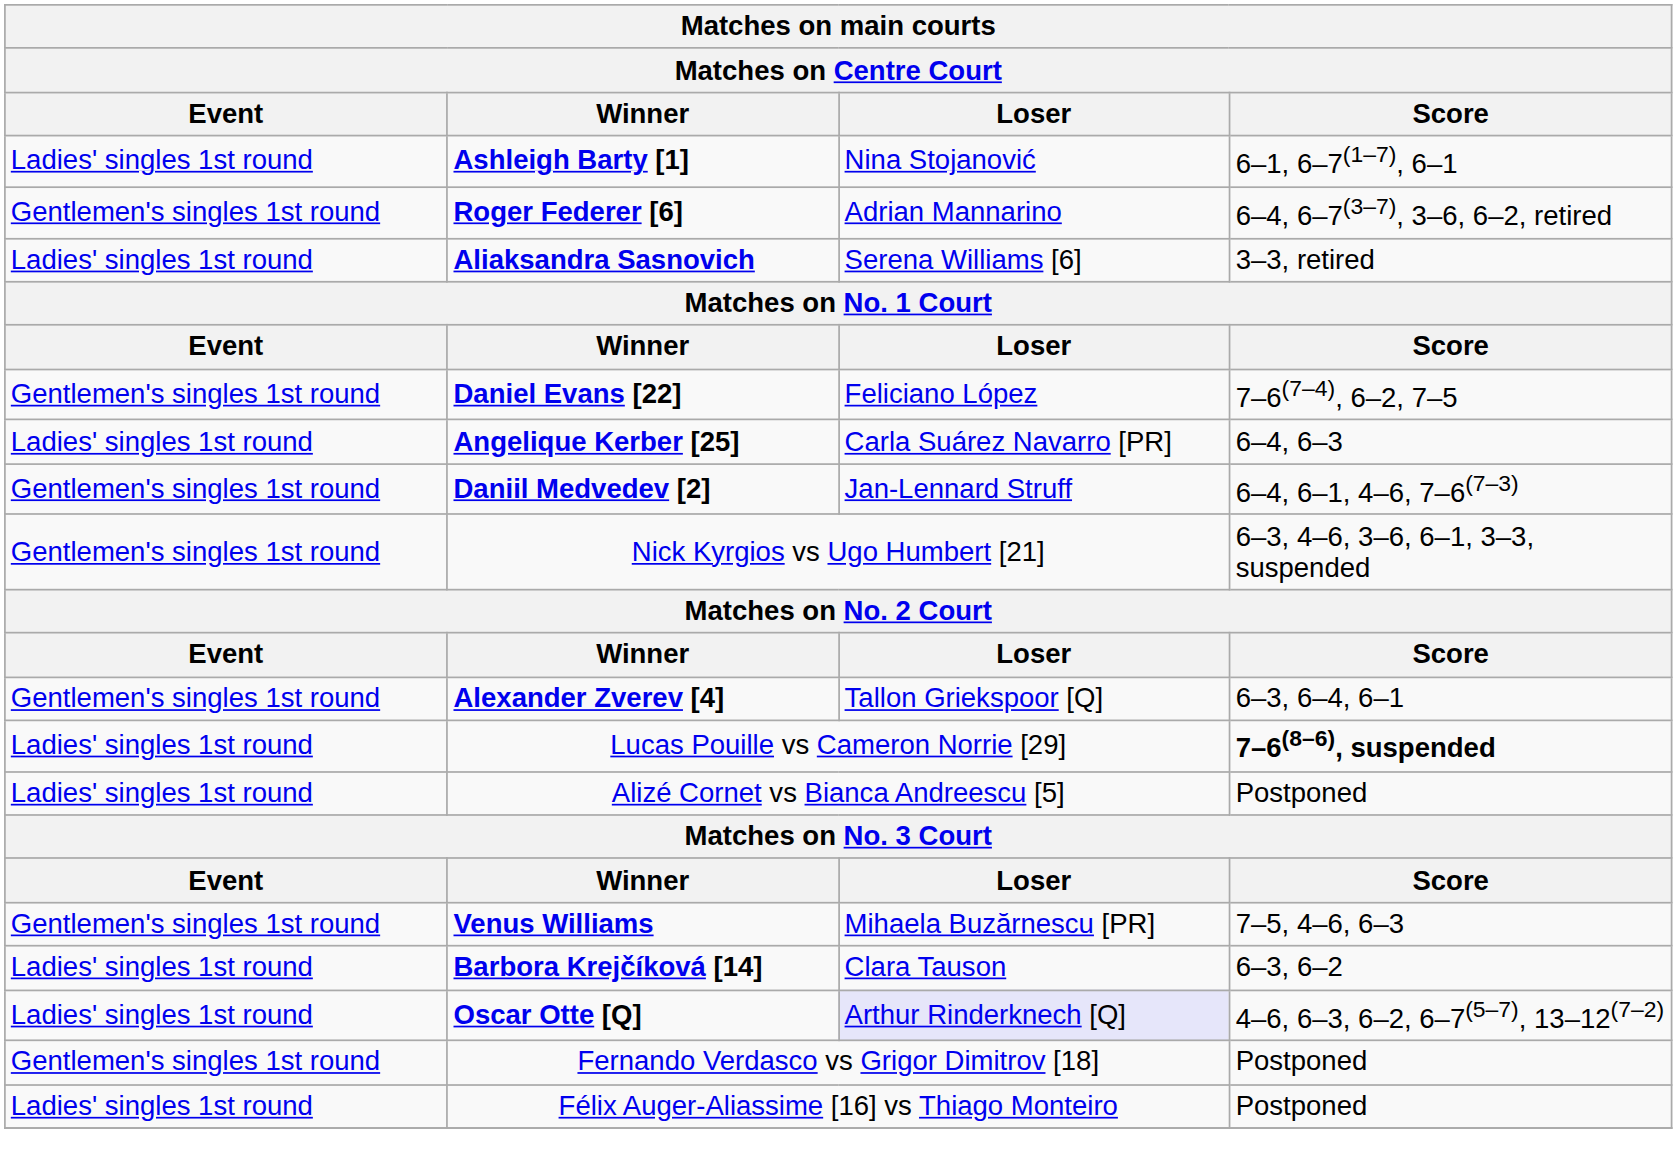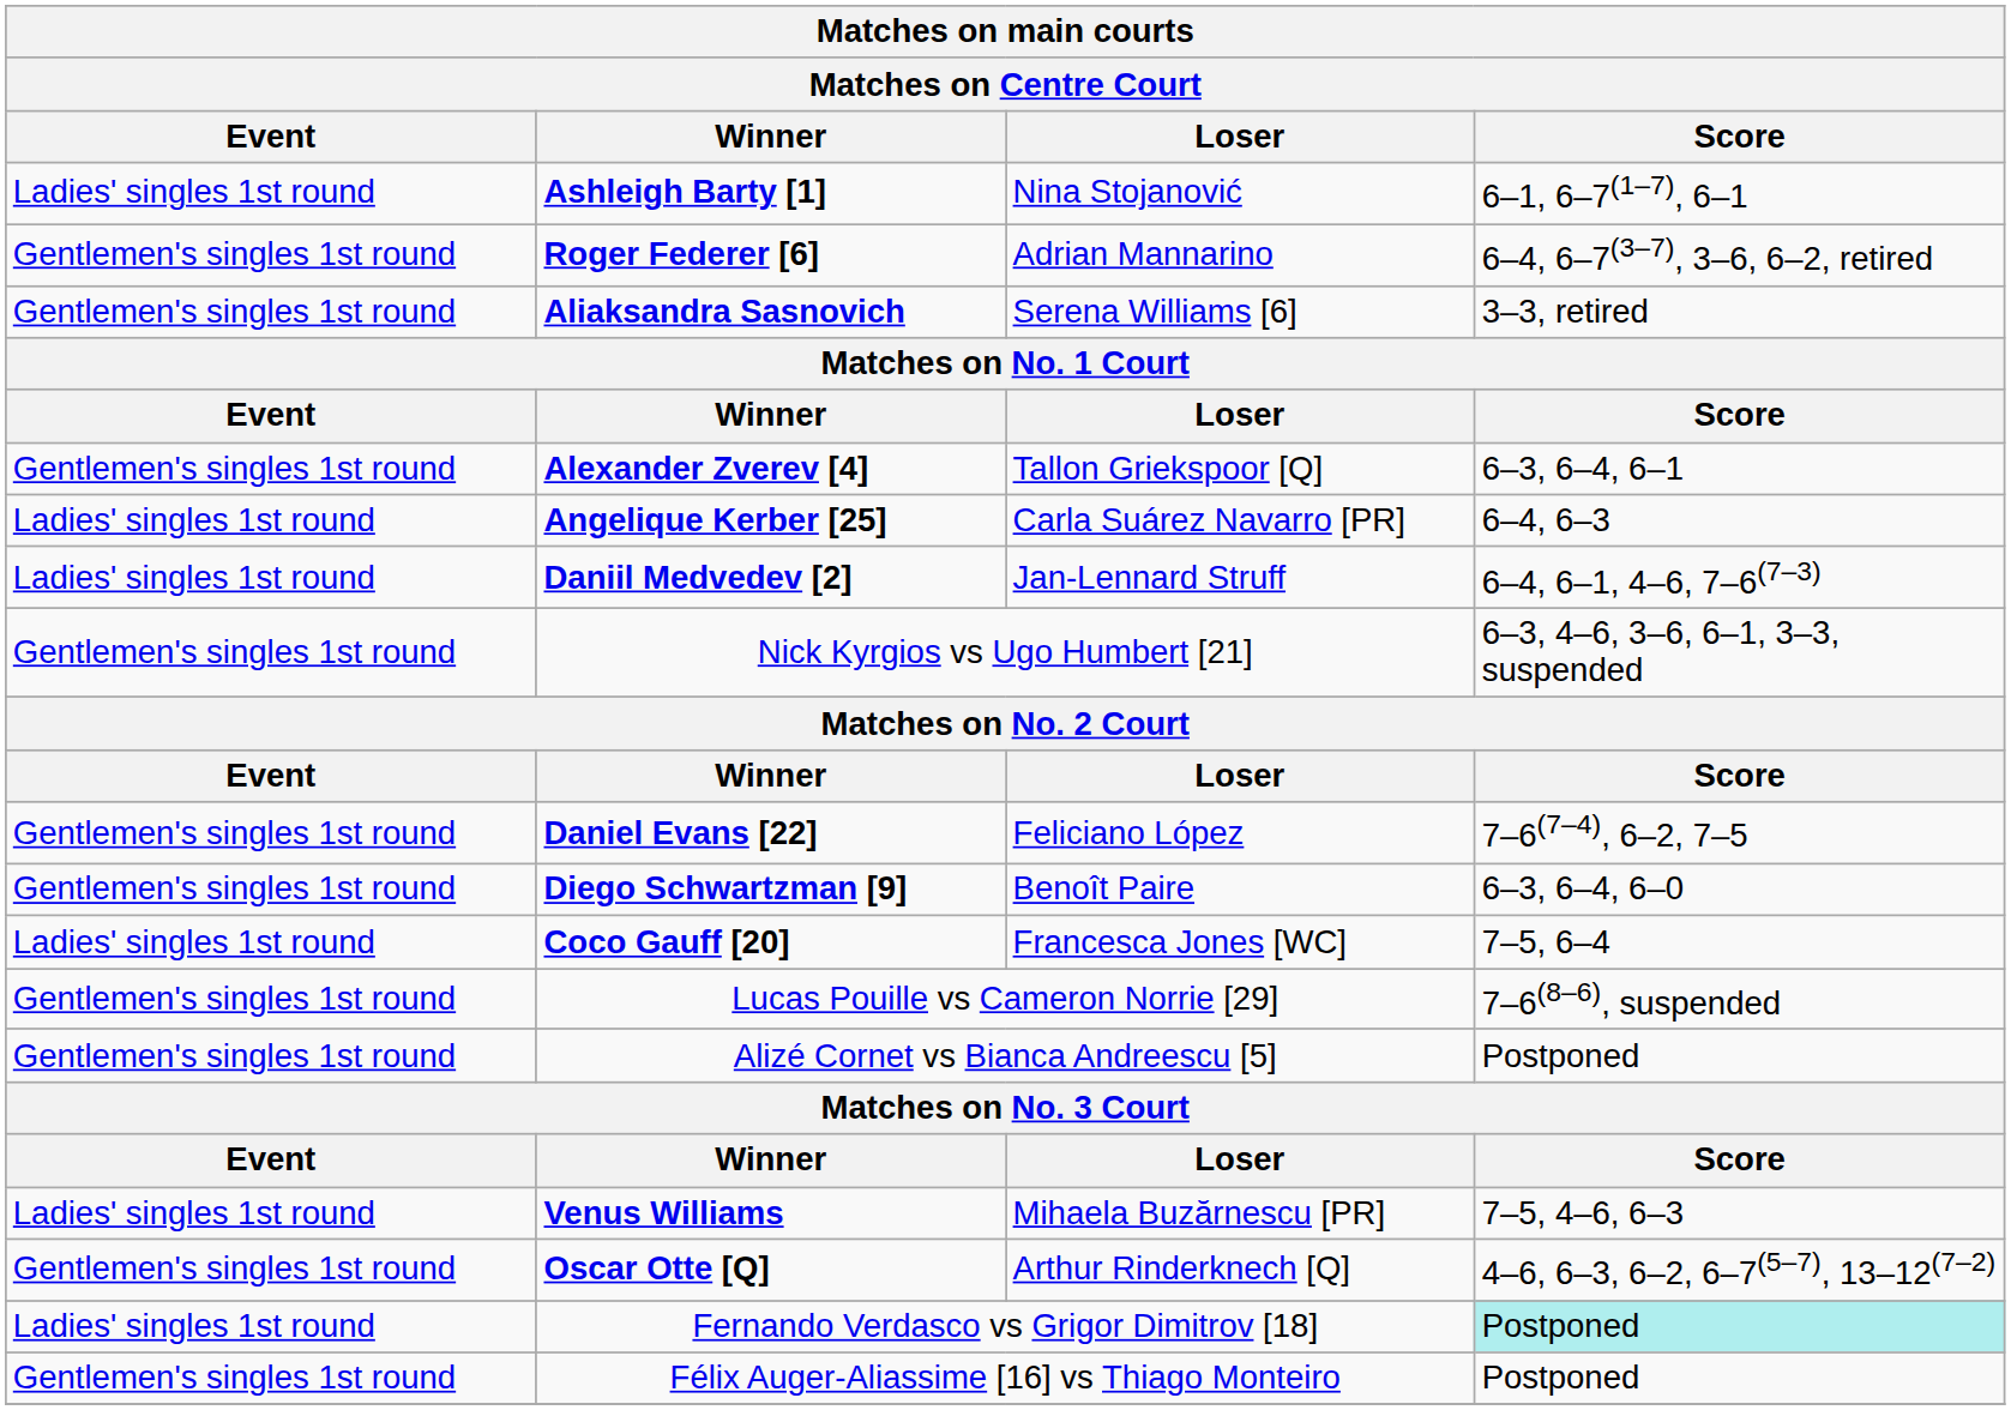Aliaksandra Sasnovich | Event: Ladies' singles 1st round -> Gentlemen's singles 1st round
rows swapped: Alexander Zverev [4] <-> Daniel Evans [22]
Daniil Medvedev [2] | Event: Gentlemen's singles 1st round -> Ladies' singles 1st round
+ row: Gentlemen's singles 1st round | Diego Schwartzman [9] | Benoît Paire | 6–3, 6–4, 6–0
+ row: Ladies' singles 1st round | Coco Gauff [20] | Francesca Jones [WC] | 7–5, 6–4
Lucas Pouille vs Cameron Norrie [29] | Event: Ladies' singles 1st round -> Gentlemen's singles 1st round
Lucas Pouille vs Cameron Norrie [29] | Score: bold -> normal
Alizé Cornet vs Bianca Andreescu [5] | Event: Ladies' singles 1st round -> Gentlemen's singles 1st round
Venus Williams | Event: Gentlemen's singles 1st round -> Ladies' singles 1st round
- row: Ladies' singles 1st round | Barbora Krejčíková [14] | Clara Tauson | 6–3, 6–2
Oscar Otte [Q] | Event: Ladies' singles 1st round -> Gentlemen's singles 1st round
Oscar Otte [Q] | Loser: lavender background -> no background
Fernando Verdasco vs Grigor Dimitrov [18] | Event: Gentlemen's singles 1st round -> Ladies' singles 1st round
Fernando Verdasco vs Grigor Dimitrov [18] | Score: no background -> paleturquoise background
Félix Auger-Aliassime [16] vs Thiago Monteiro | Event: Ladies' singles 1st round -> Gentlemen's singles 1st round
